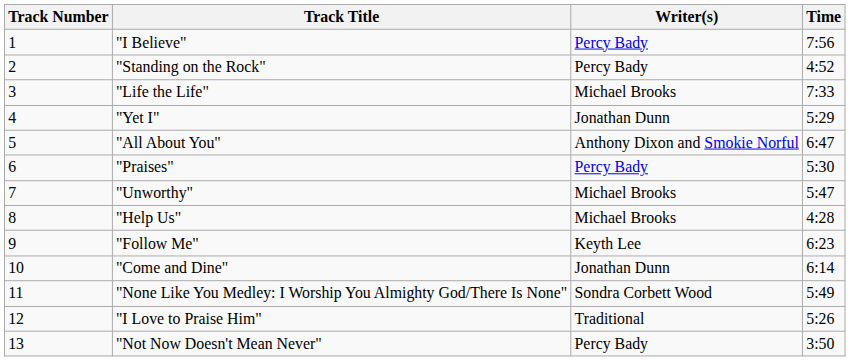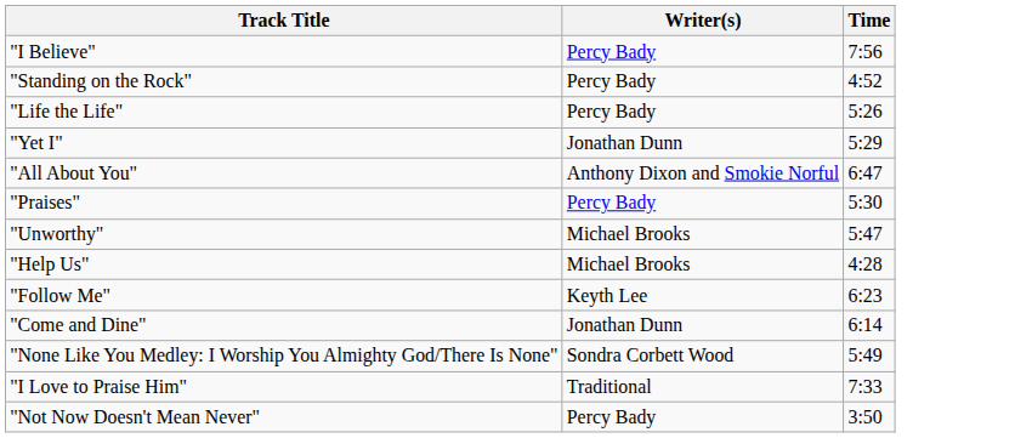- column: Track Number | 1 | 2 | 3 | 4 | 5 | 6 | 7 | 8 | 9 | 10 | 11 | 12 | 13
"Life the Life" | Writer(s): Michael Brooks -> Percy Bady
"Life the Life" | Time: 7:33 -> 5:26
"I Love to Praise Him" | Time: 5:26 -> 7:33
